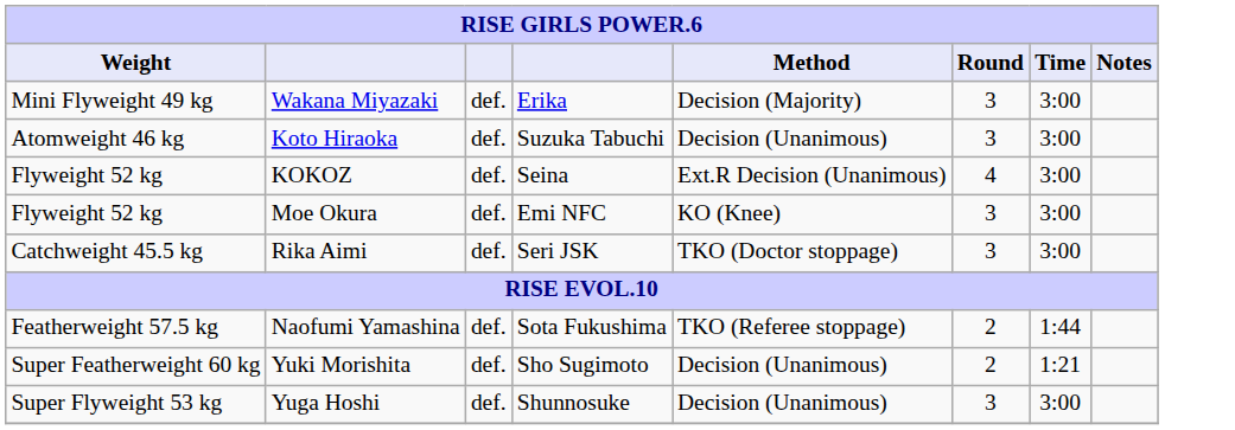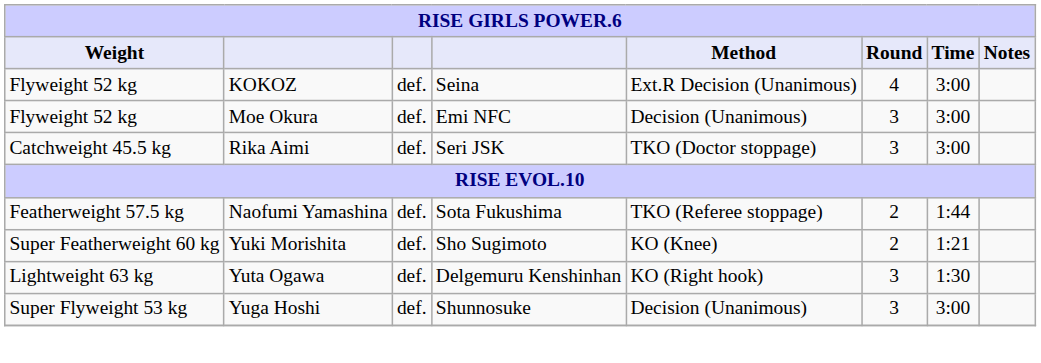- row: Mini Flyweight 49 kg | Wakana Miyazaki | def. | Erika | Decision (Majority) | 3 | 3:00
- row: Atomweight 46 kg | Koto Hiraoka | def. | Suzuka Tabuchi | Decision (Unanimous) | 3 | 3:00
Moe Okura | Method: KO (Knee) -> Decision (Unanimous)
Yuki Morishita | Method: Decision (Unanimous) -> KO (Knee)
+ row: Lightweight 63 kg | Yuta Ogawa | def. | Delgemuru Kenshinhan | KO (Right hook) | 3 | 1:30
